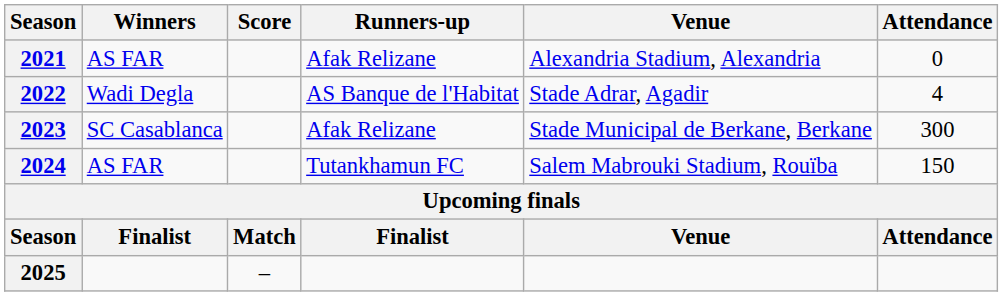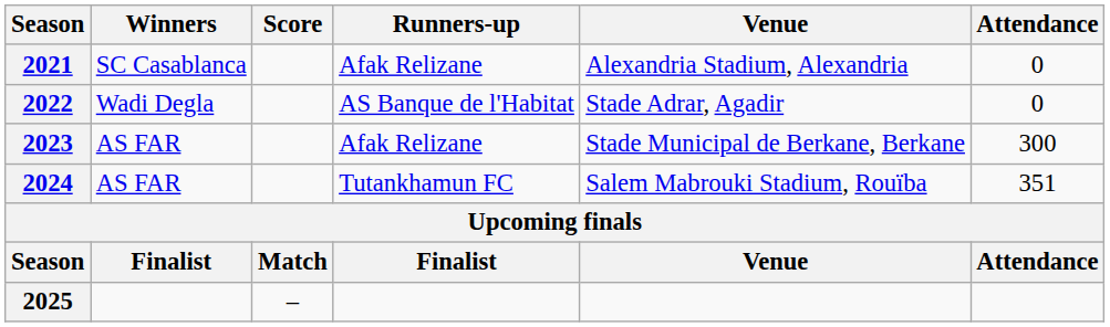2021 | Winners: AS FAR -> SC Casablanca
2022 | Attendance: 4 -> 0
2023 | Winners: SC Casablanca -> AS FAR
2024 | Attendance: 150 -> 351
